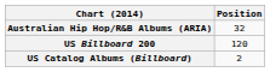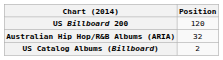rows swapped: Australian Hip Hop/R&B Albums (ARIA) <-> US Billboard 200
